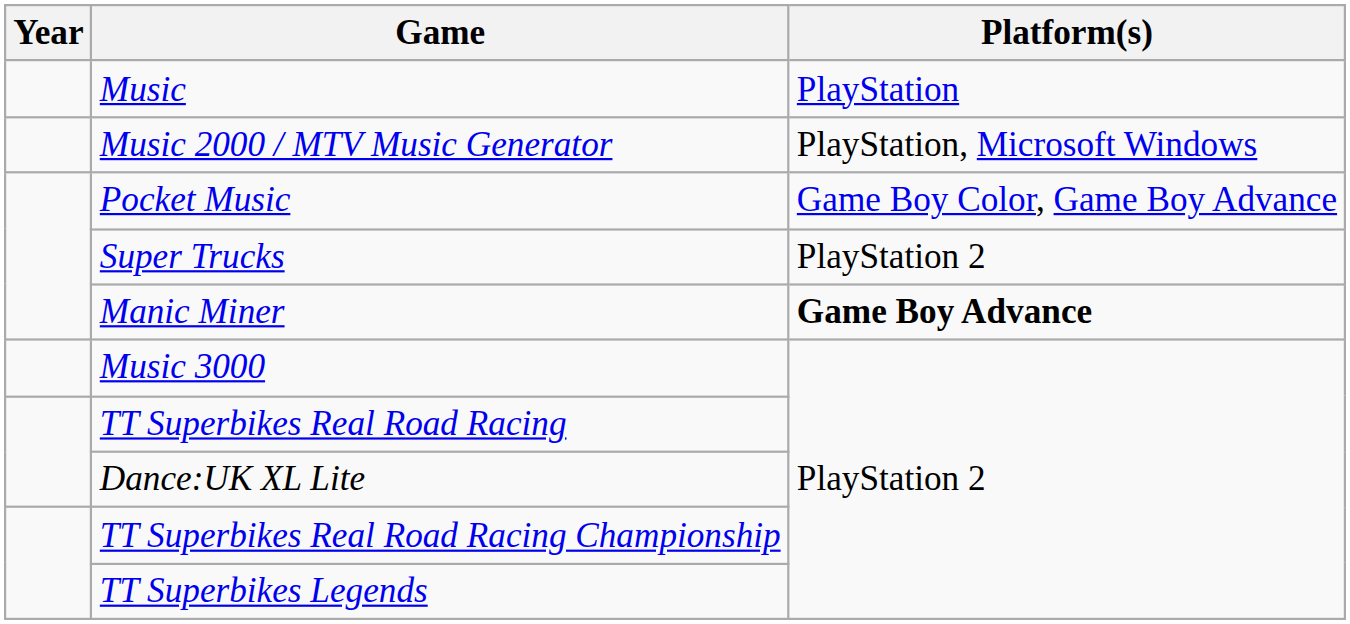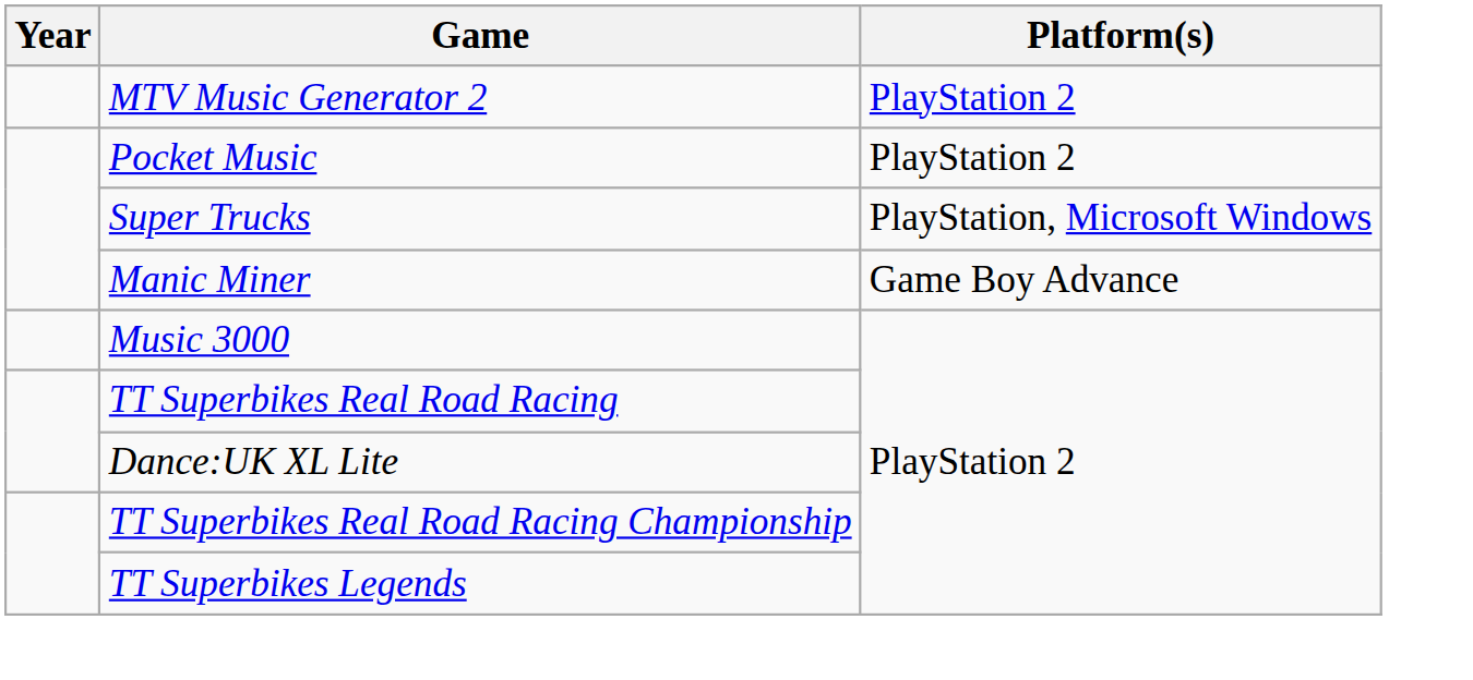- row: Music | PlayStation
- row: Music 2000 / MTV Music Generator | PlayStation, Microsoft Windows
+ row: MTV Music Generator 2 | PlayStation 2
Pocket Music | Platform(s): Game Boy Color, Game Boy Advance -> PlayStation 2
Super Trucks | Platform(s): PlayStation 2 -> PlayStation, Microsoft Windows
Manic Miner | Platform(s): bold -> normal
